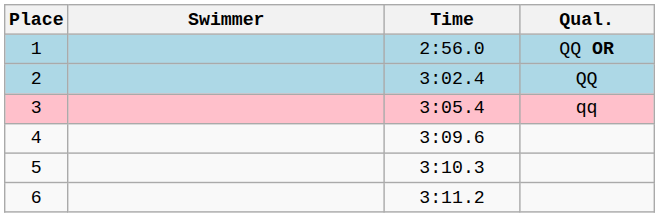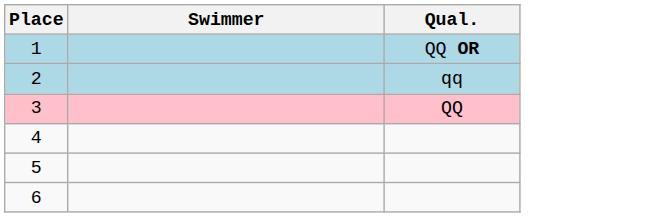- column: Time | 2:56.0 | 3:02.4 | 3:05.4 | 3:09.6 | 3:10.3 | 3:11.2
2 | Qual.: QQ -> qq
3 | Qual.: qq -> QQ
